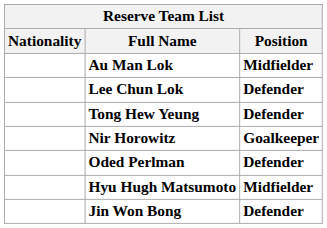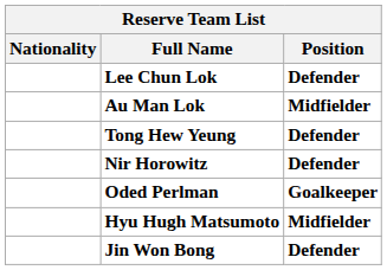rows swapped: Au Man Lok <-> Lee Chun Lok
Nir Horowitz | Position: Goalkeeper -> Defender
Oded Perlman | Position: Defender -> Goalkeeper
